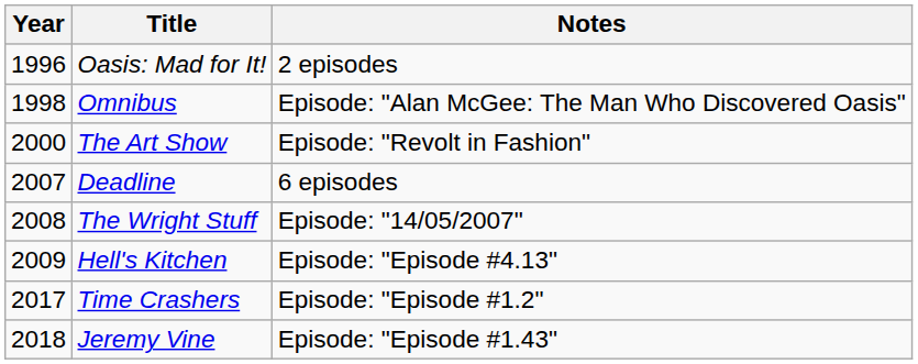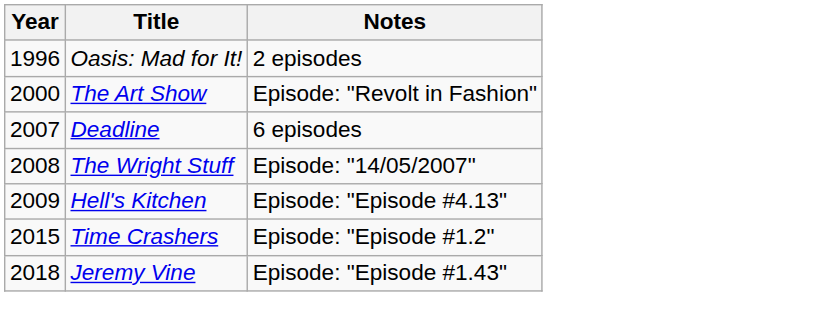- row: 1998 | Omnibus | Episode: "Alan McGee: The Man Who Discovered Oasis"
Time Crashers | Year: 2017 -> 2015
